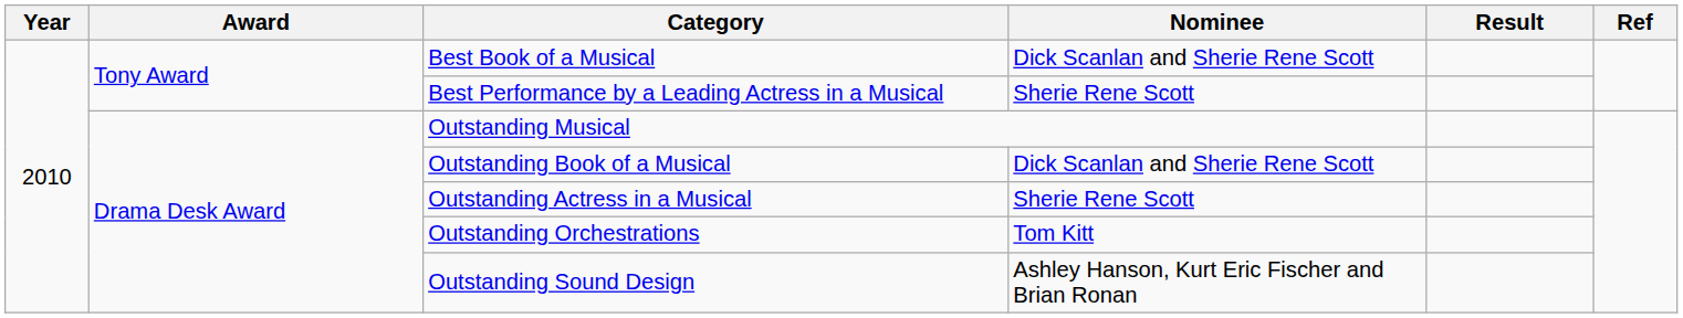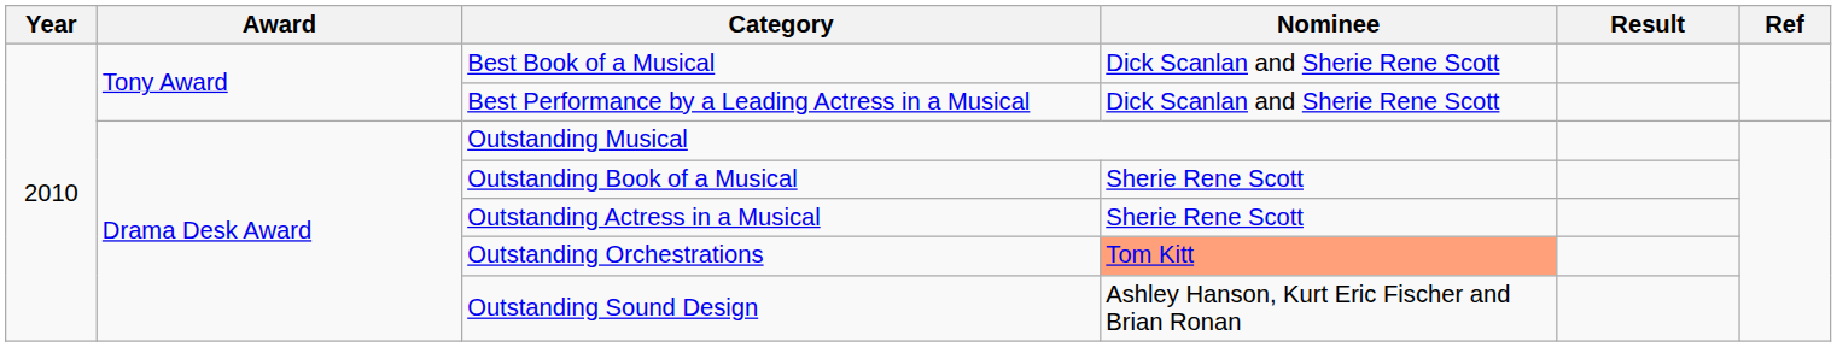Best Performance by a Leading Actress in a Musical | Nominee: Sherie Rene Scott -> Dick Scanlan and Sherie Rene Scott
Outstanding Book of a Musical | Nominee: Dick Scanlan and Sherie Rene Scott -> Sherie Rene Scott
Outstanding Orchestrations | Nominee: no background -> lightsalmon background
